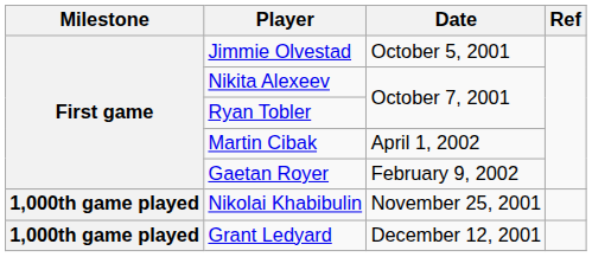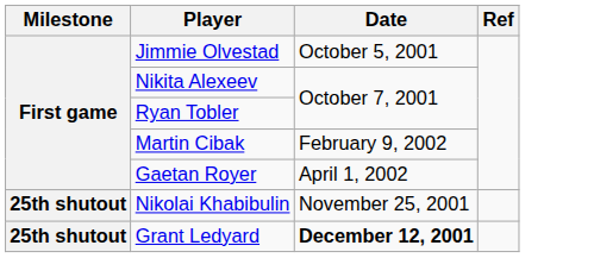Martin Cibak | Date: April 1, 2002 -> February 9, 2002
Gaetan Royer | Date: February 9, 2002 -> April 1, 2002
Nikolai Khabibulin | Milestone: 1,000th game played -> 25th shutout
Grant Ledyard | Milestone: 1,000th game played -> 25th shutout
Grant Ledyard | Date: normal -> bold
